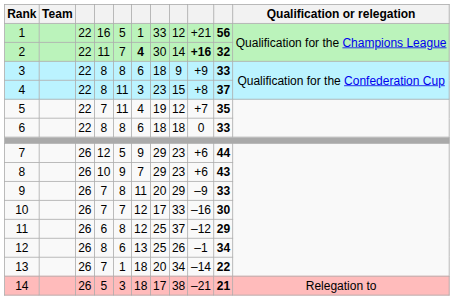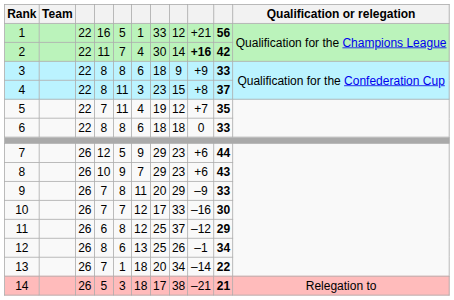2 | column 6: bold -> normal
2 | column 10: 32 -> 42
